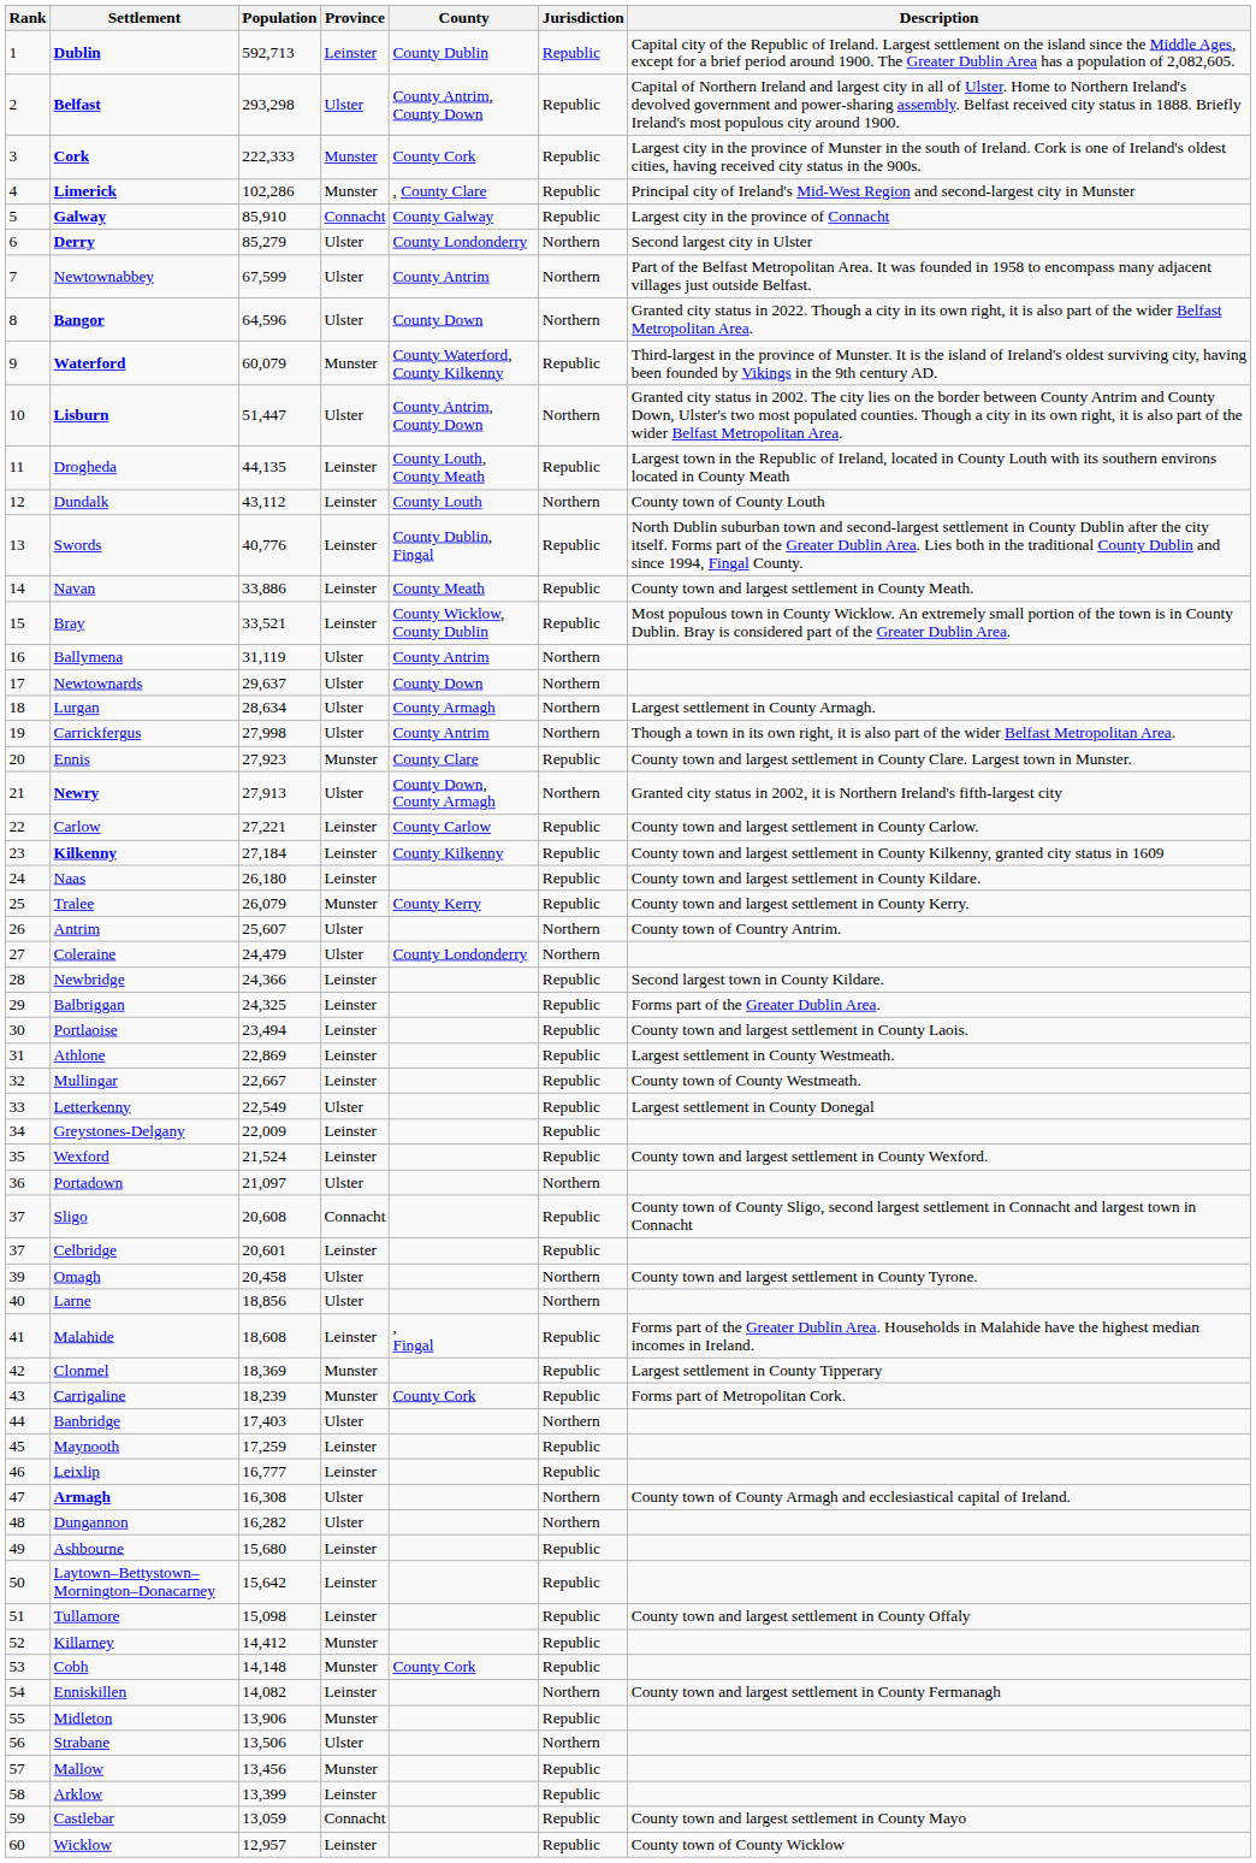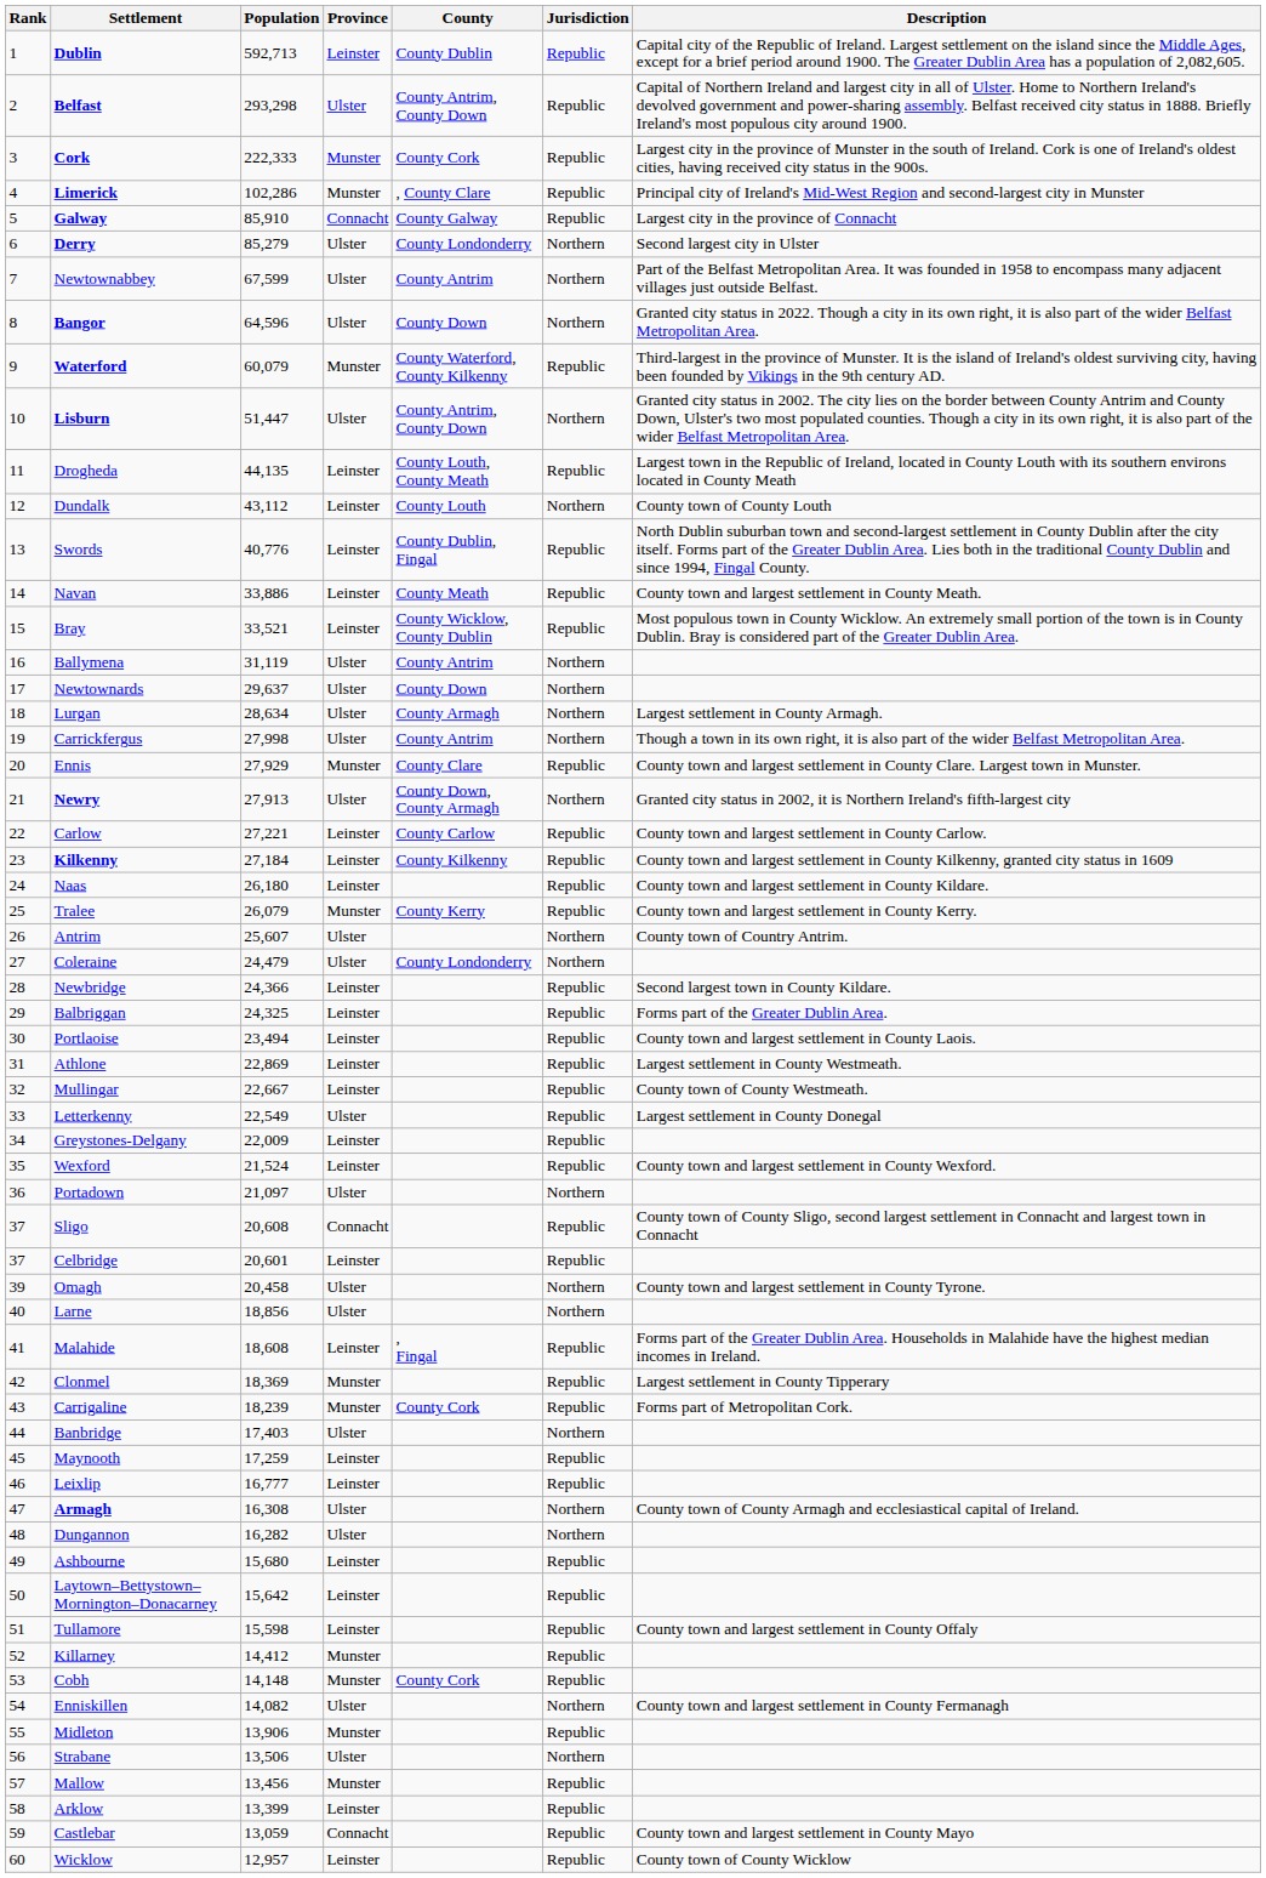Ennis | Population: 27,923 -> 27,929
Tullamore | Population: 15,098 -> 15,598
Enniskillen | Province: Leinster -> Ulster
